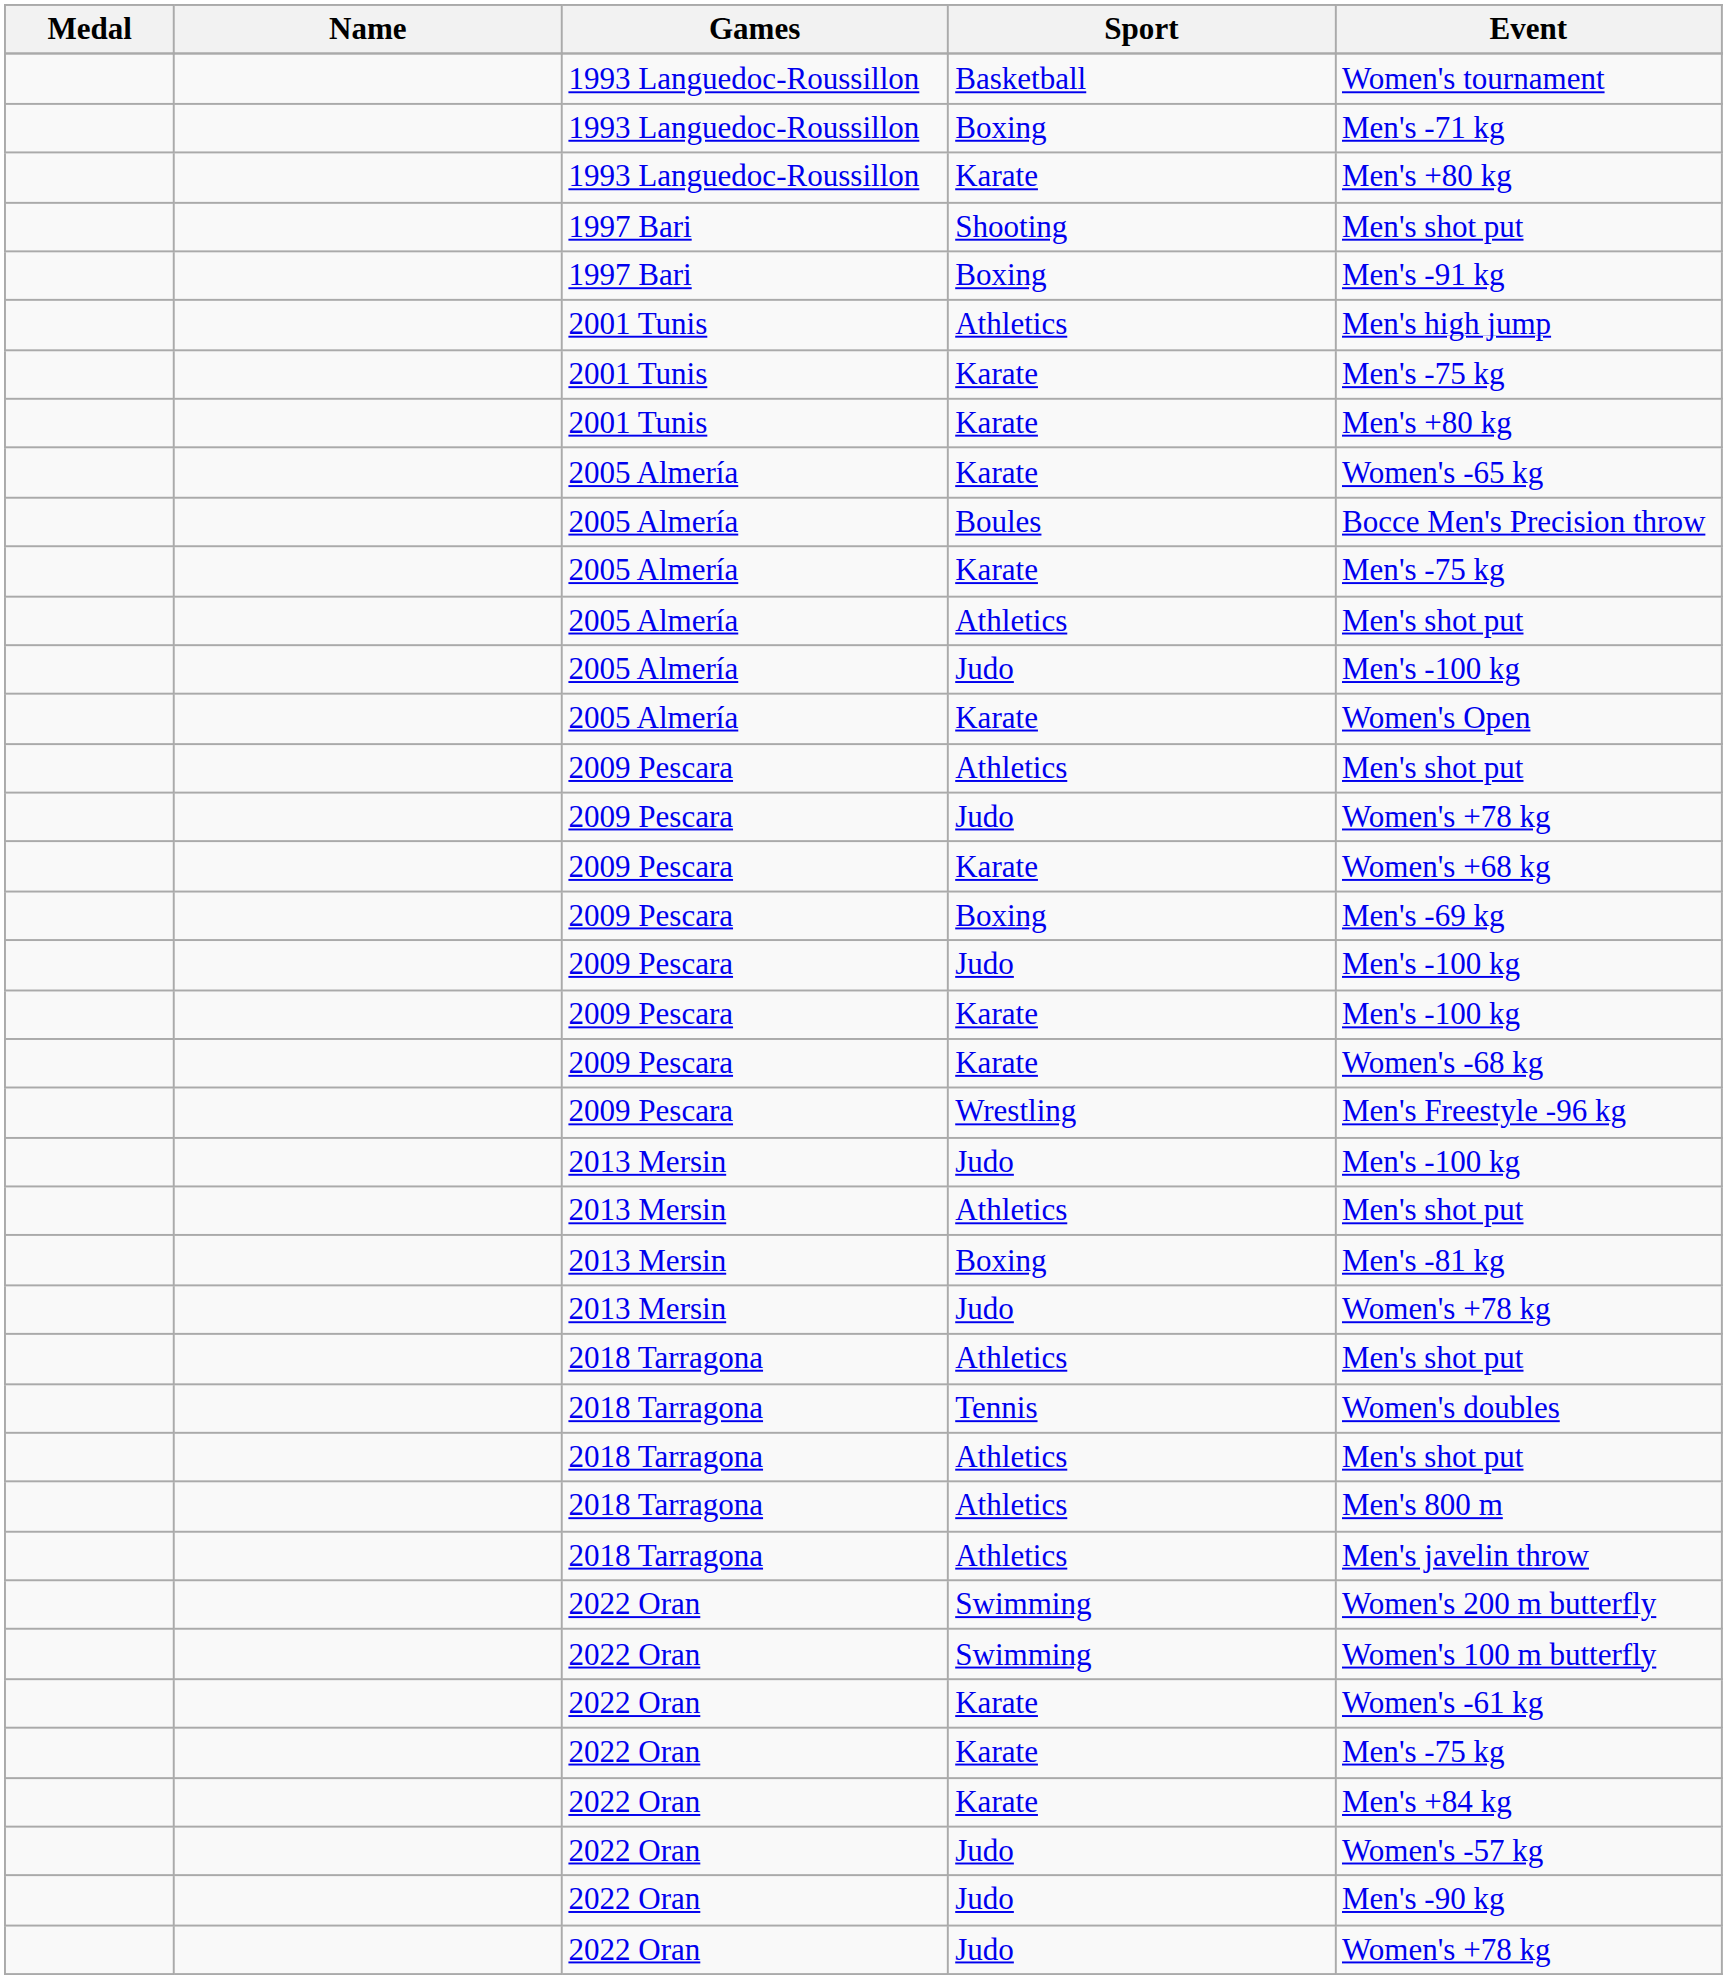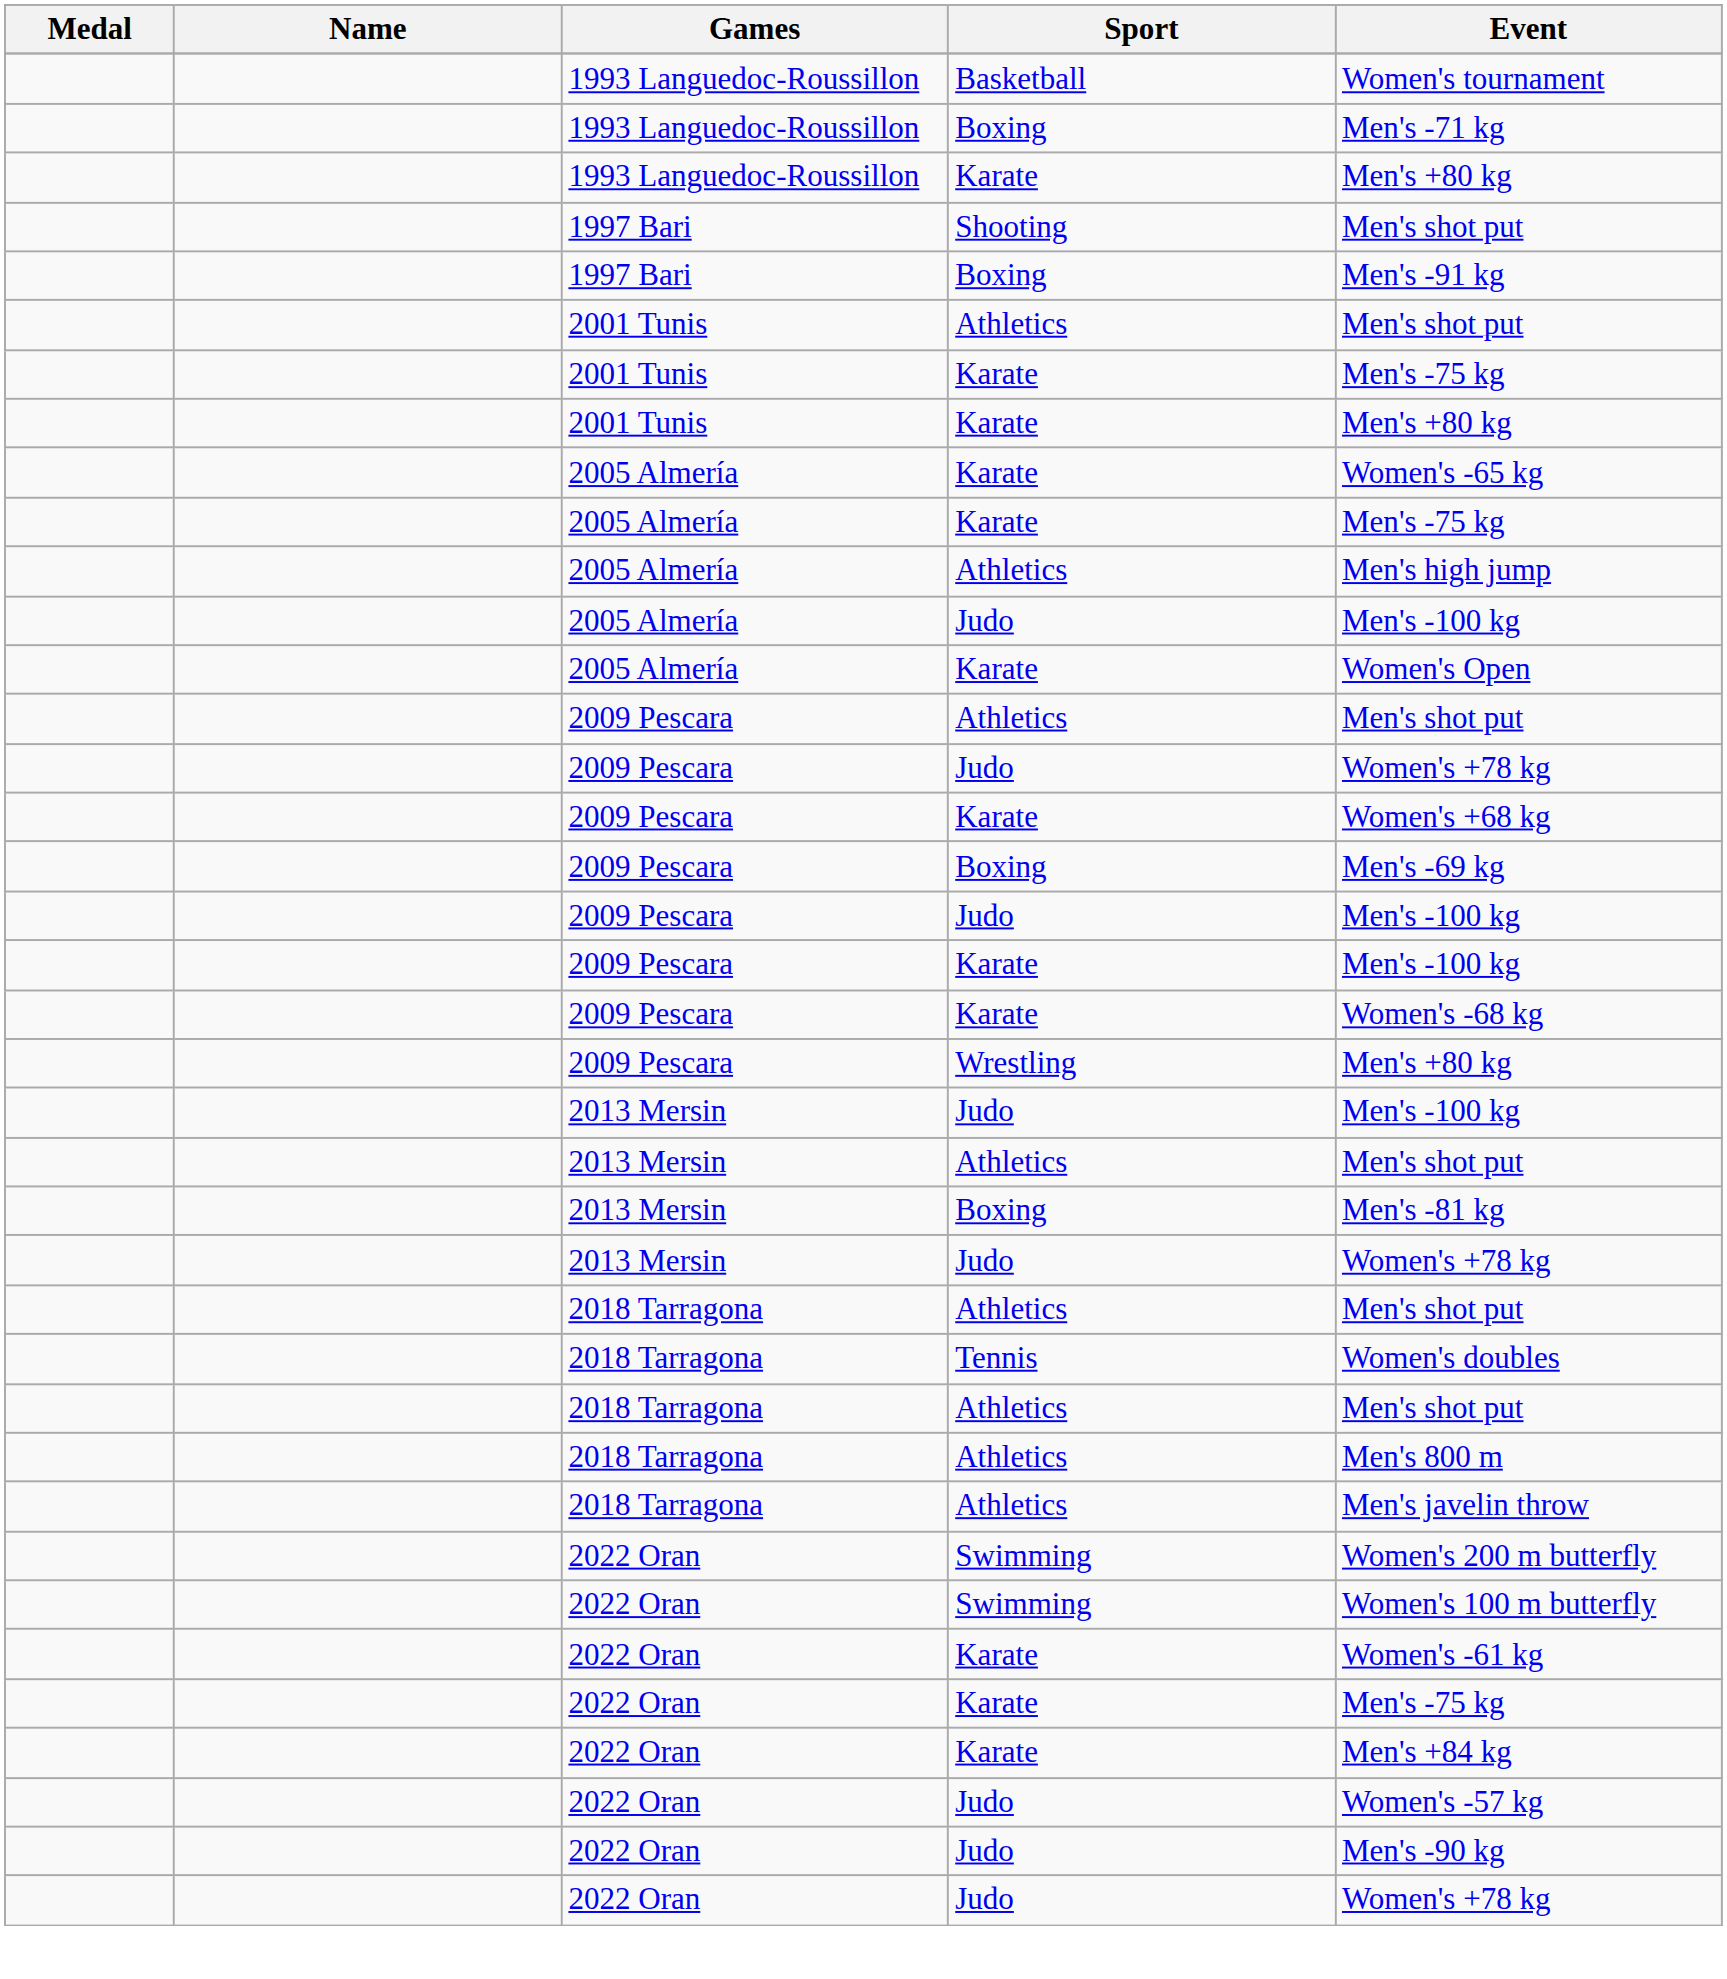2001 Tunis / Athletics | Event: Men's high jump -> Men's shot put
- row: 2005 Almería | Boules | Bocce Men's Precision throw
2005 Almería / Athletics | Event: Men's shot put -> Men's high jump
Wrestling | Event: Men's Freestyle -96 kg -> Men's +80 kg
